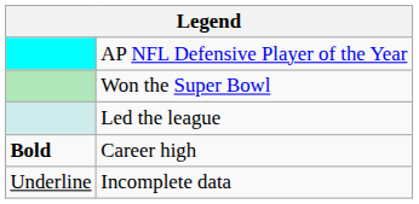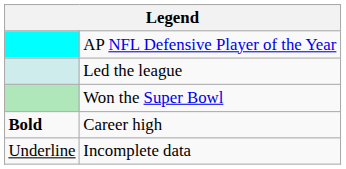rows swapped: Won the Super Bowl <-> Led the league
